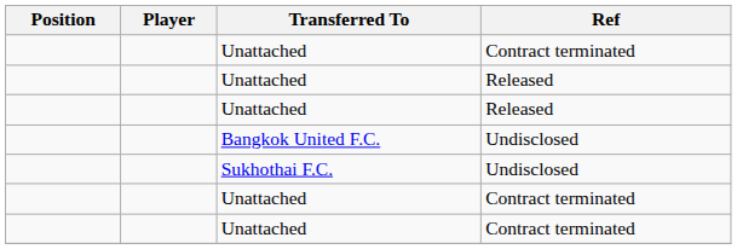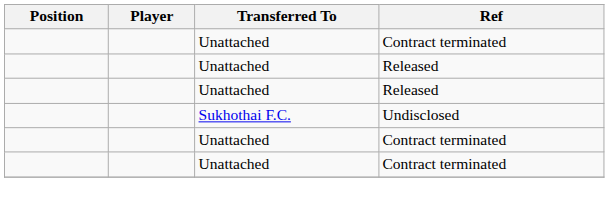- row: Bangkok United F.C. | Undisclosed
